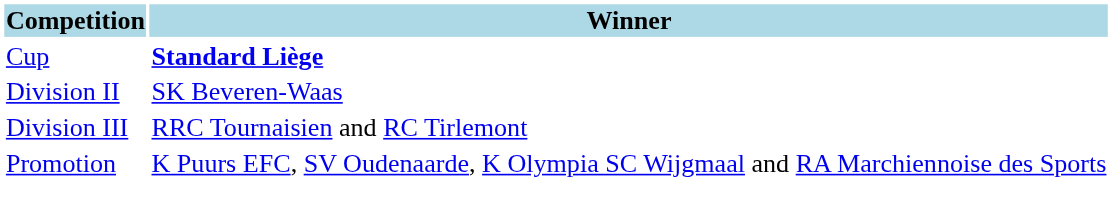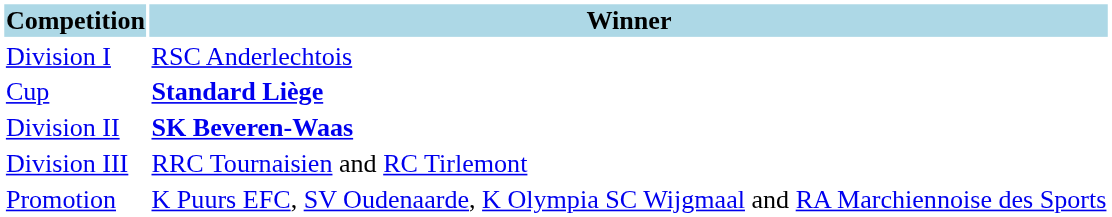+ row: Division I | RSC Anderlechtois
Division II | Winner: normal -> bold
